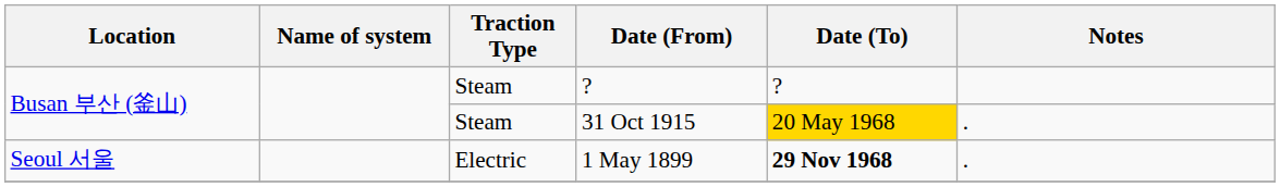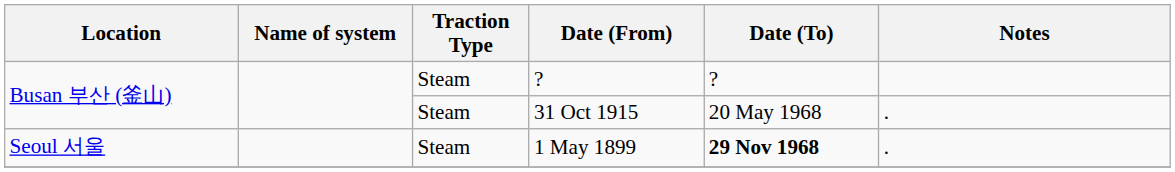31 Oct 1915 | Date (To): gold background -> no background
1 May 1899 | Traction Type: Electric -> Steam
